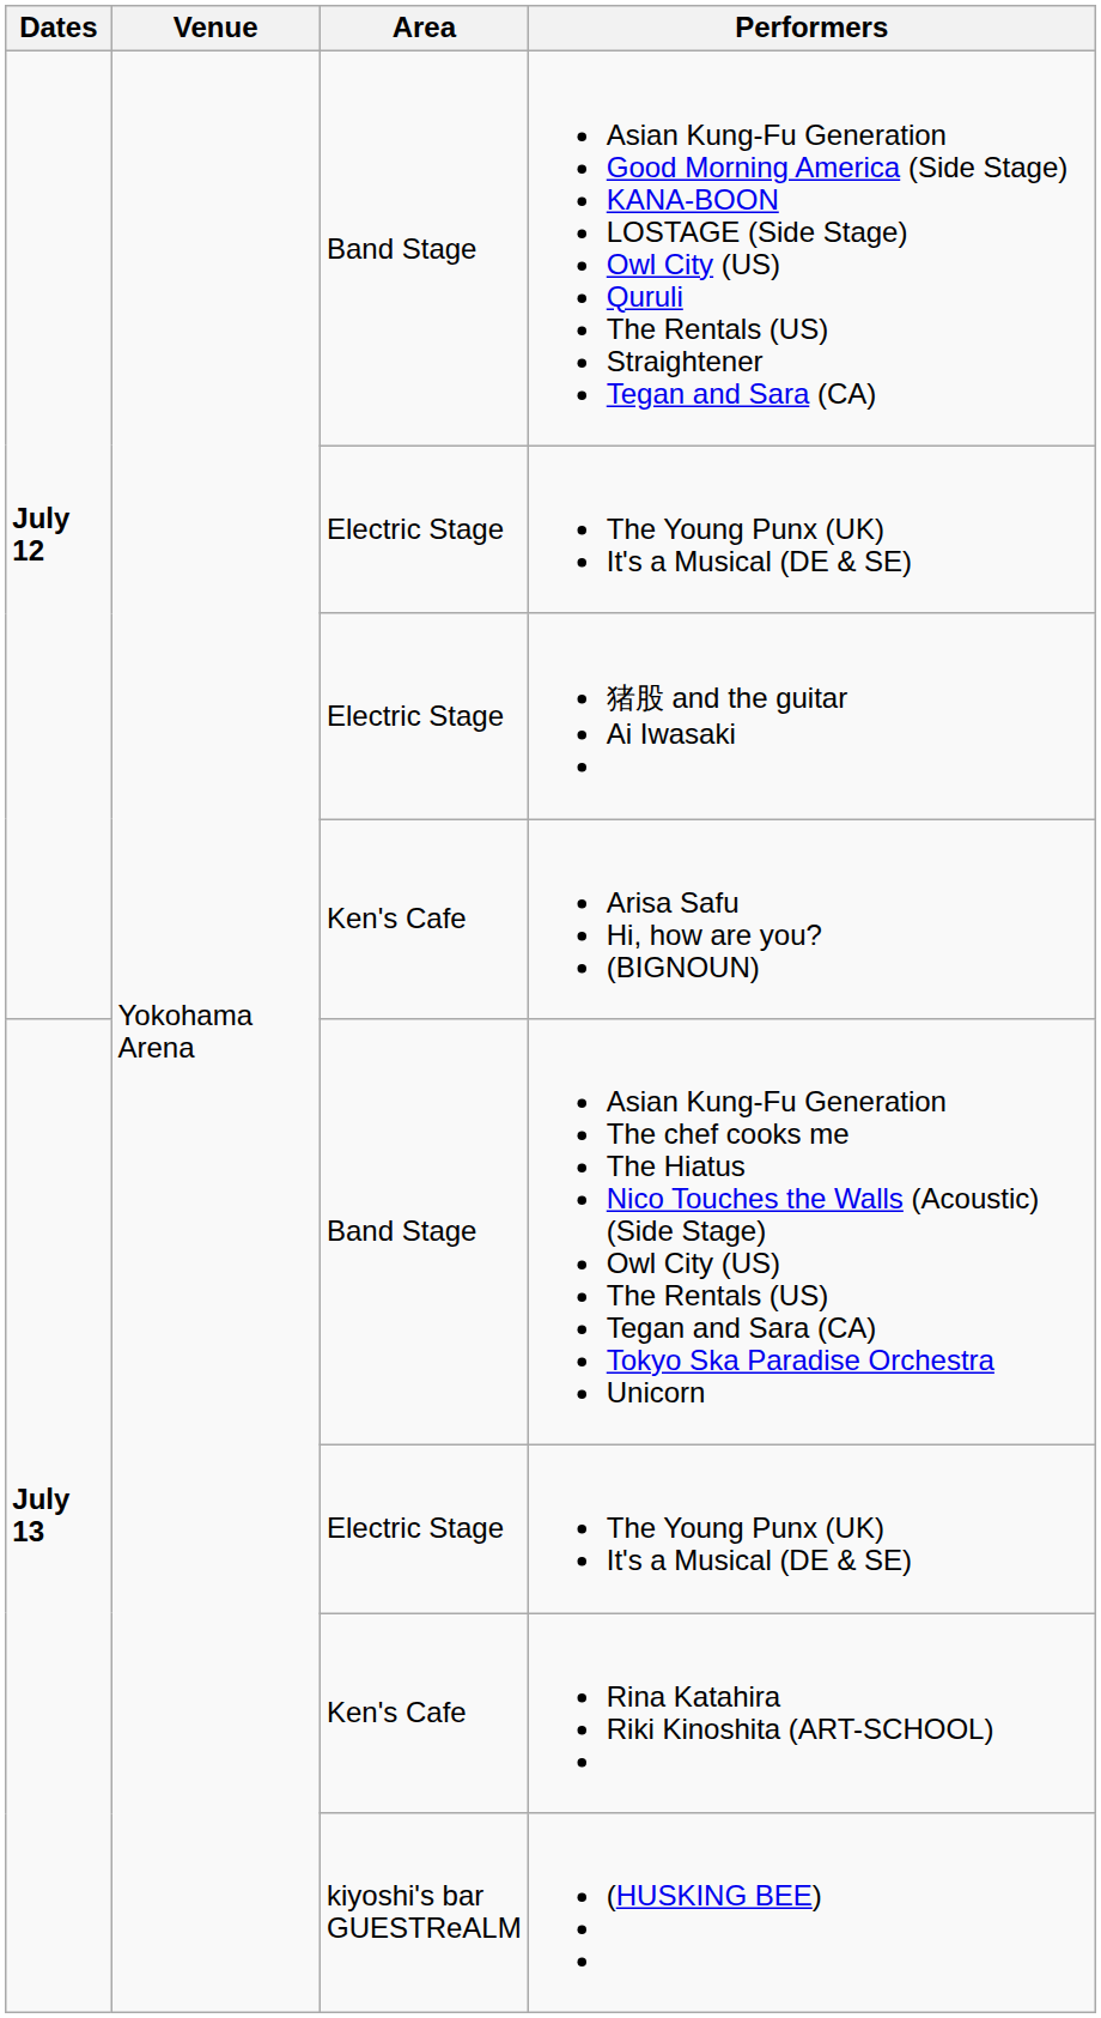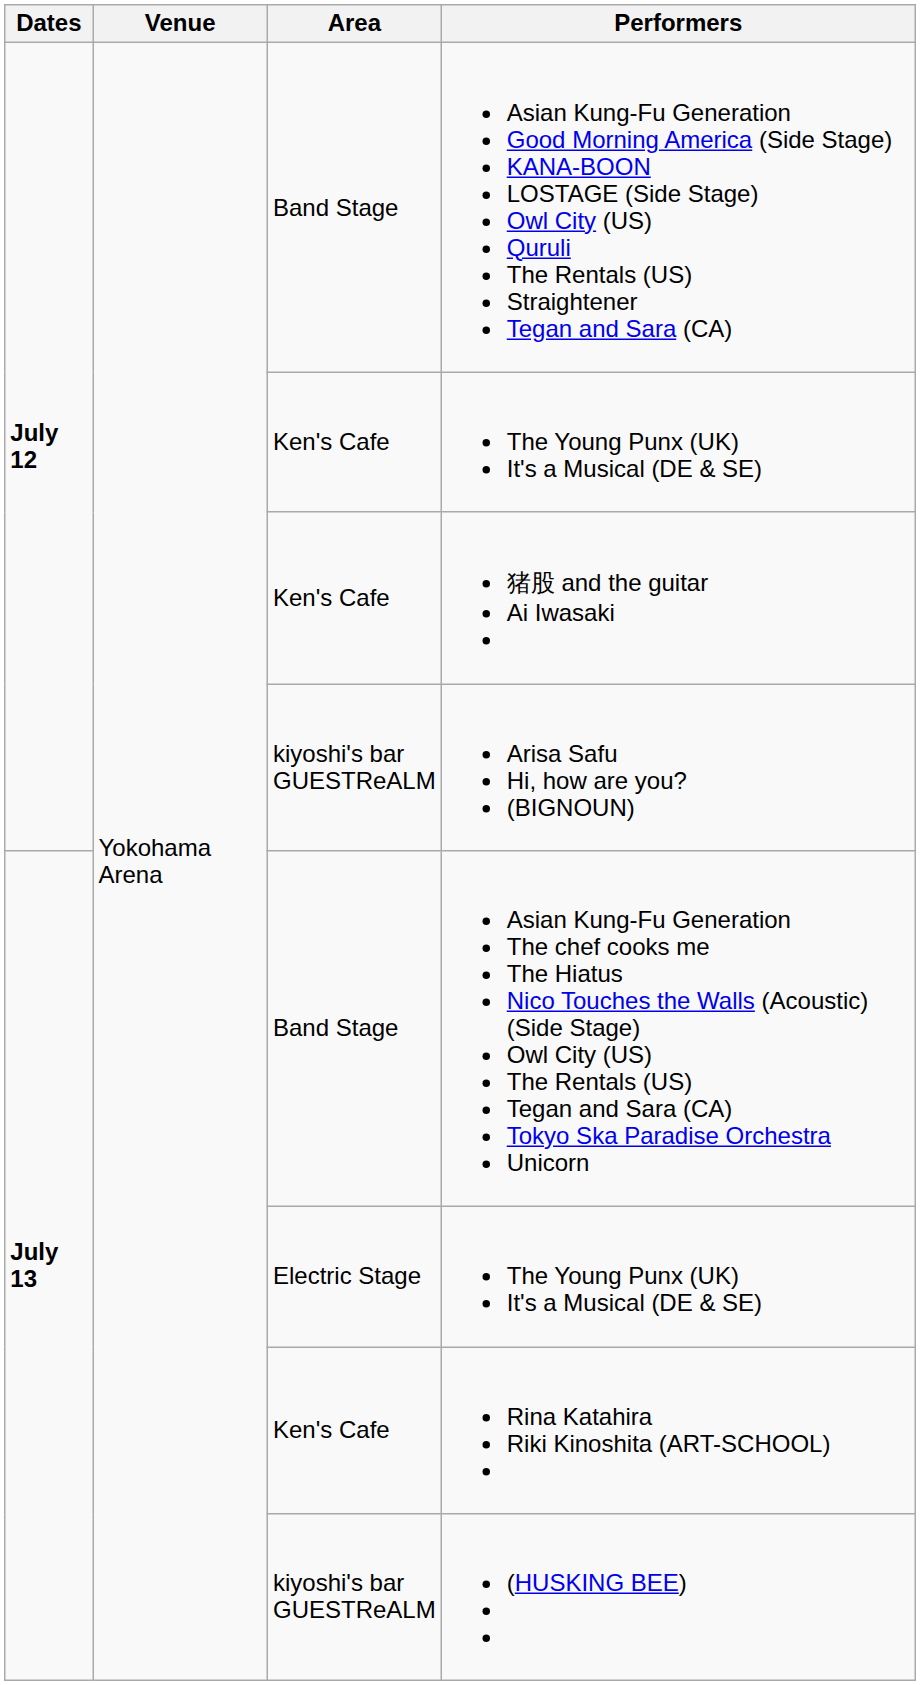July 12 / The Young Punx (UK) It's a Musical (DE & SE) | Area: Electric Stage -> Ken's Cafe
猪股 and the guitar Ai Iwasaki | Area: Electric Stage -> Ken's Cafe
Arisa Safu Hi, how are you? (BIGNOUN) | Area: Ken's Cafe -> kiyoshi's bar GUESTReALM
